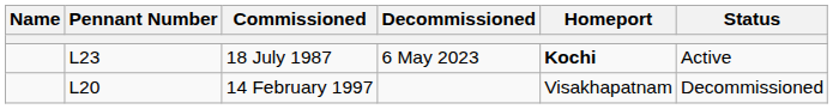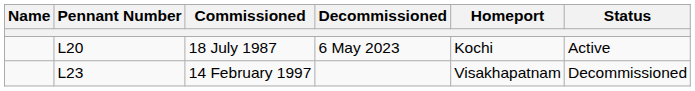18 July 1987 | Pennant Number: L23 -> L20
18 July 1987 | Homeport: bold -> normal
14 February 1997 | Pennant Number: L20 -> L23
